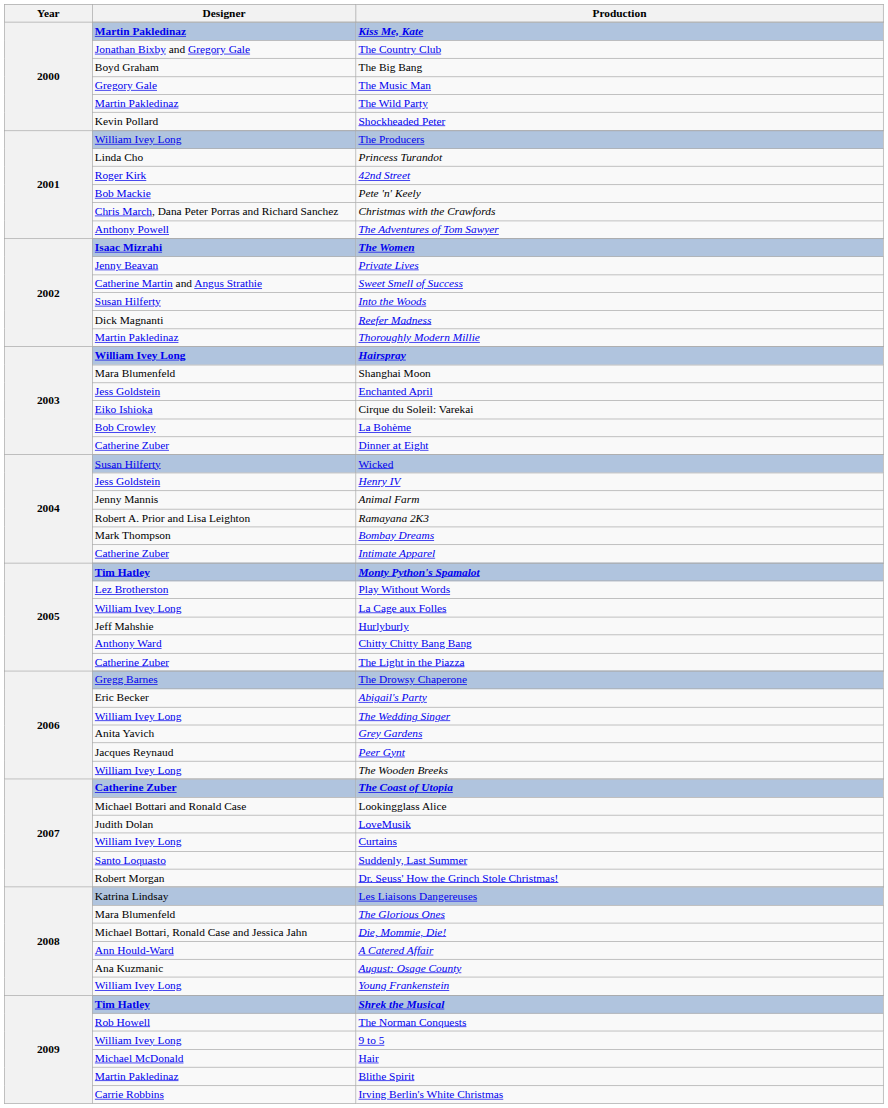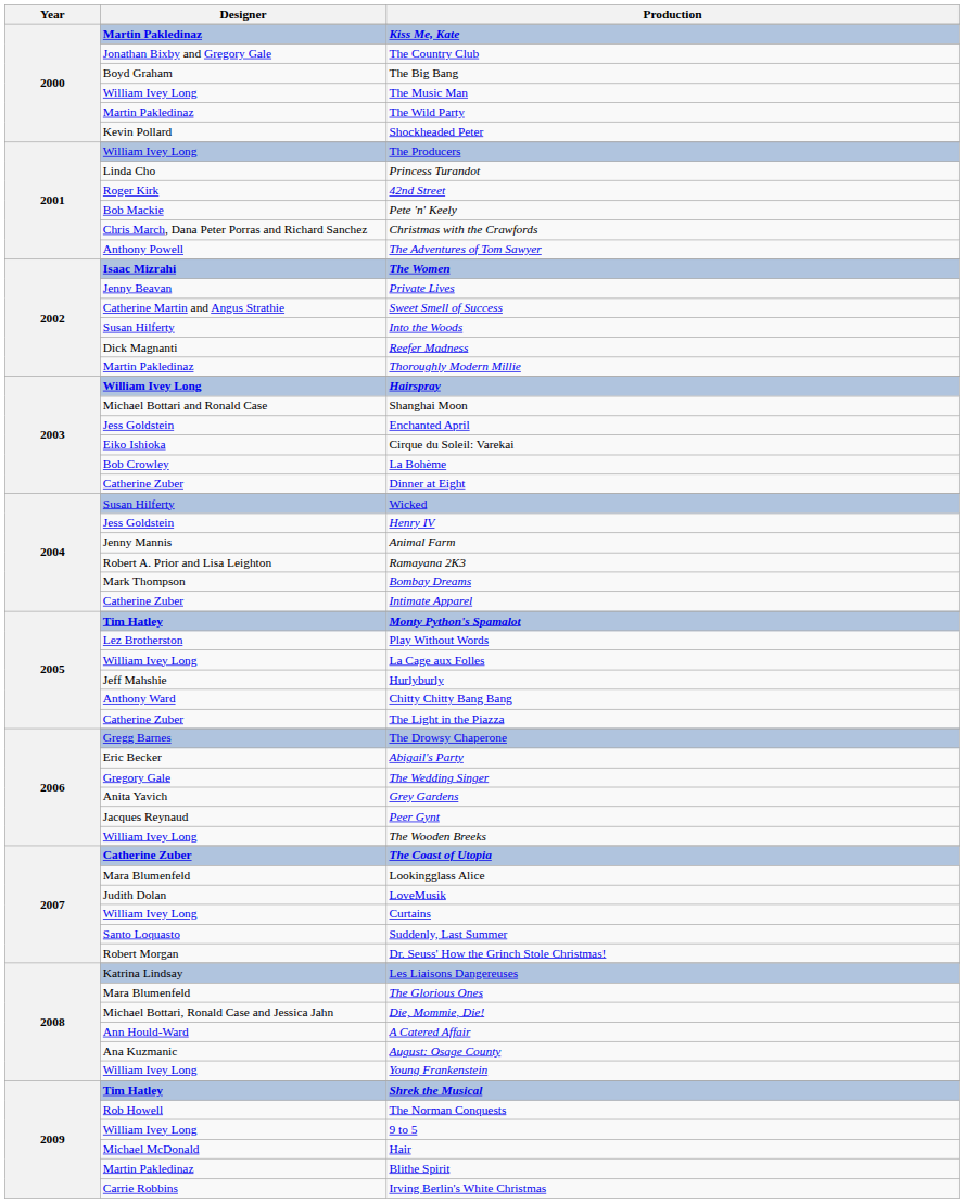The Music Man | Designer: Gregory Gale -> William Ivey Long
Shanghai Moon | Designer: Mara Blumenfeld -> Michael Bottari and Ronald Case
The Wedding Singer | Designer: William Ivey Long -> Gregory Gale
Lookingglass Alice | Designer: Michael Bottari and Ronald Case -> Mara Blumenfeld
